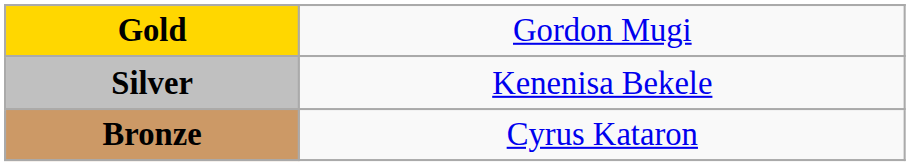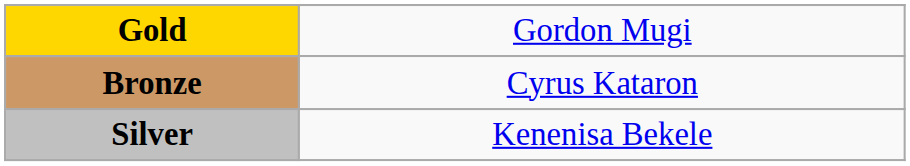rows swapped: Silver <-> Bronze
